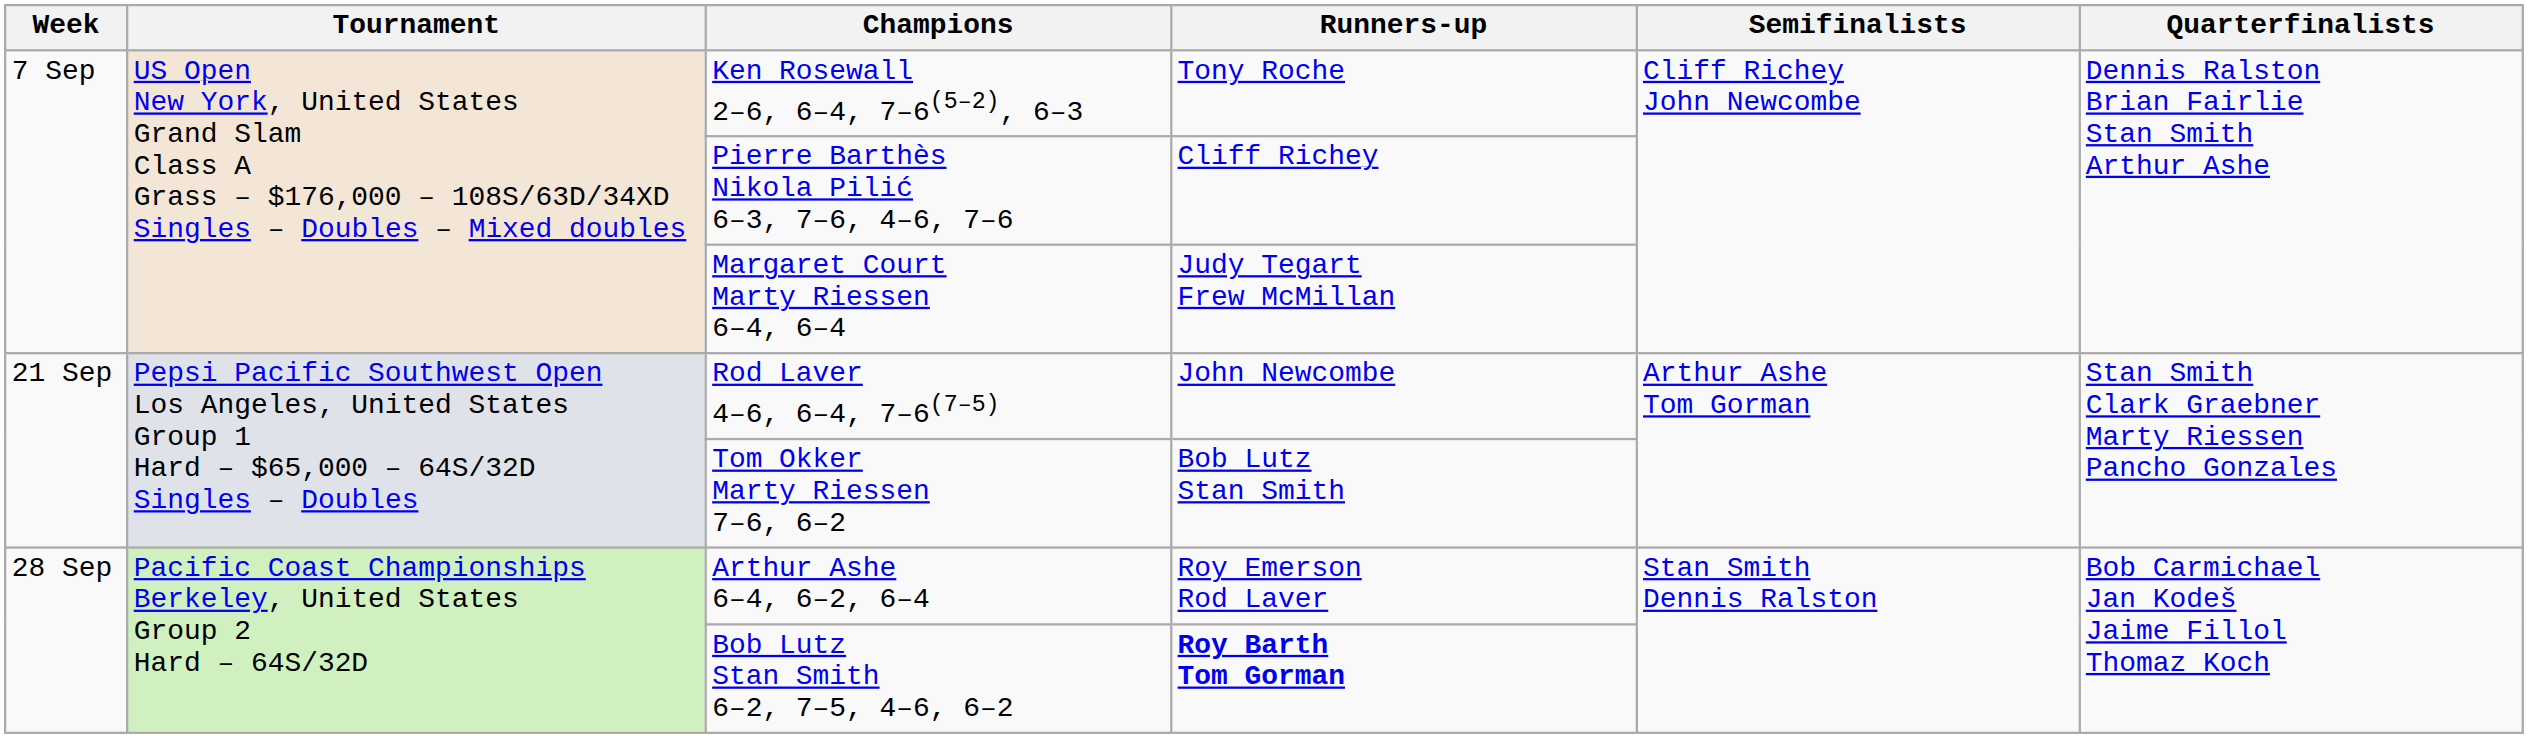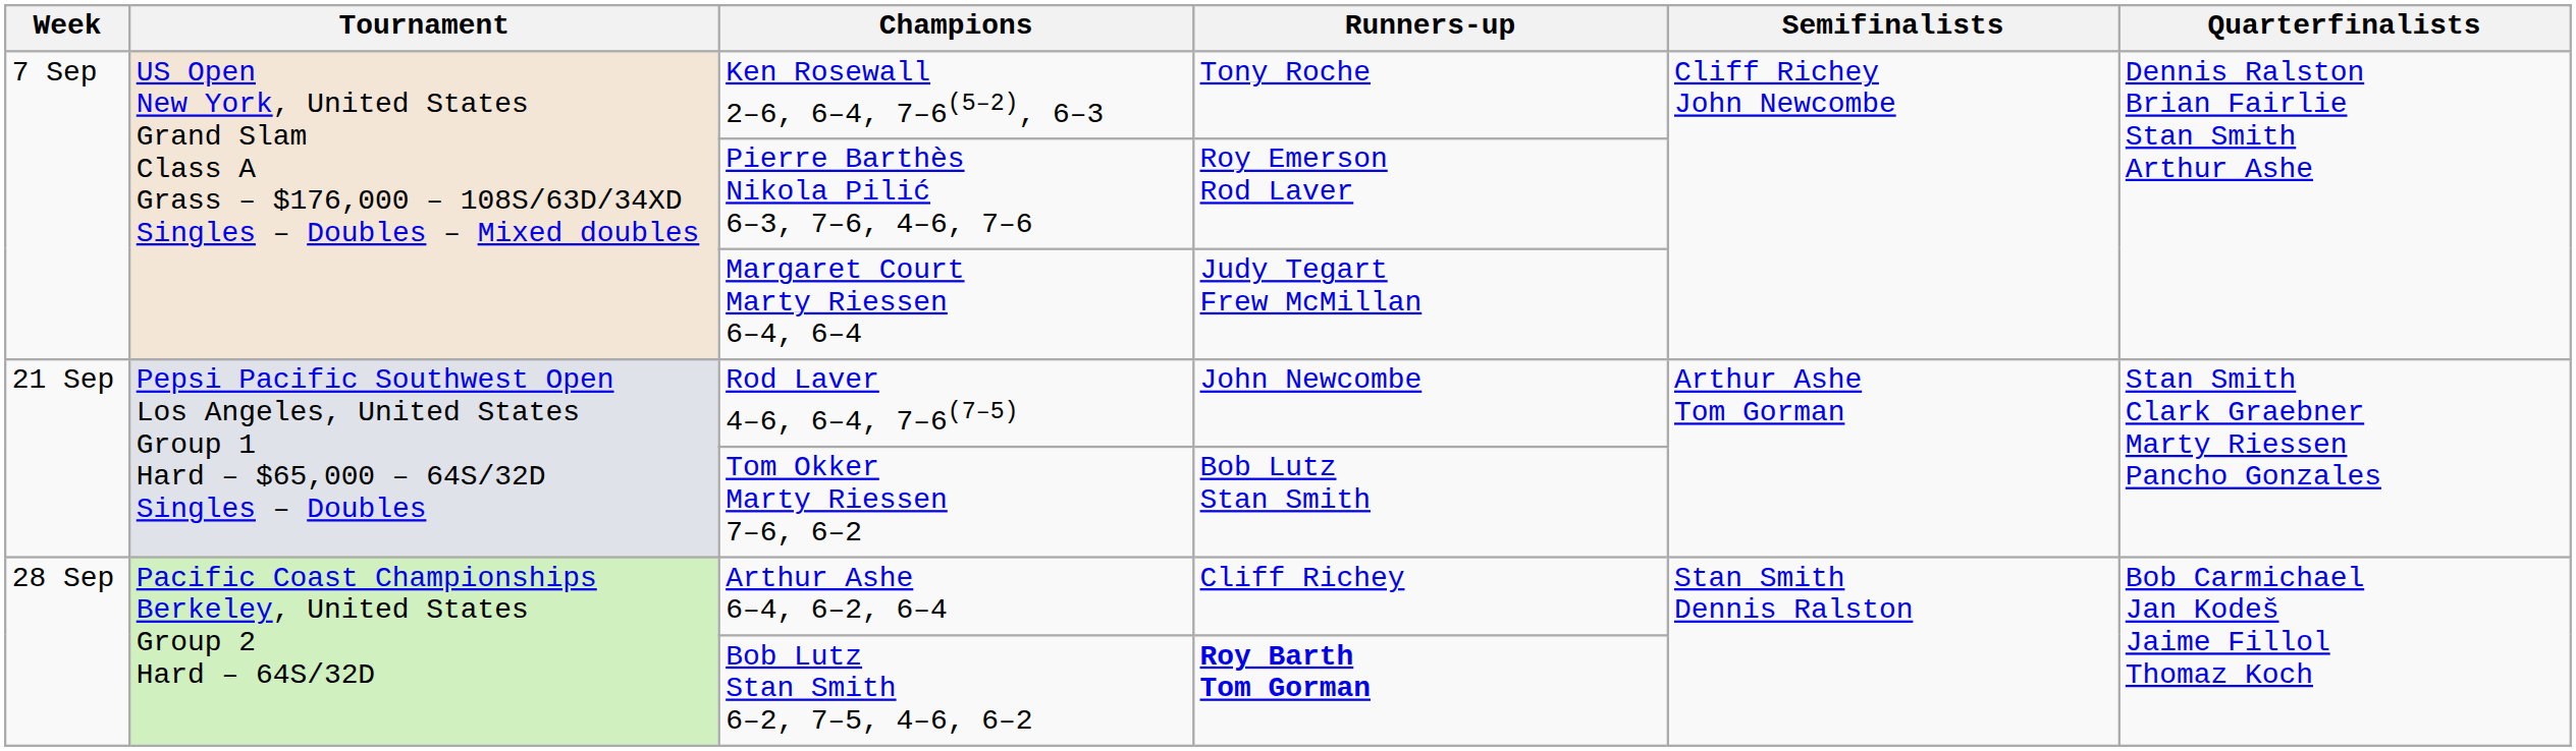Pierre Barthès Nikola Pilić 6–3, 7–6, 4–6, 7–6 | Runners-up: Cliff Richey -> Roy Emerson Rod Laver
Arthur Ashe 6–4, 6–2, 6–4 | Runners-up: Roy Emerson Rod Laver -> Cliff Richey
